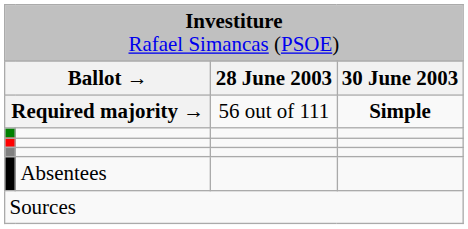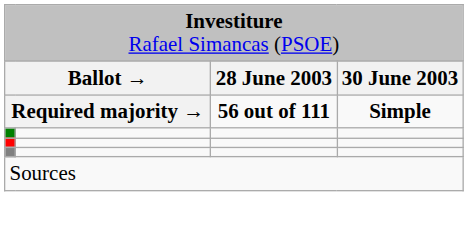Required majority → | column 3: normal -> bold
- row: Absentees
